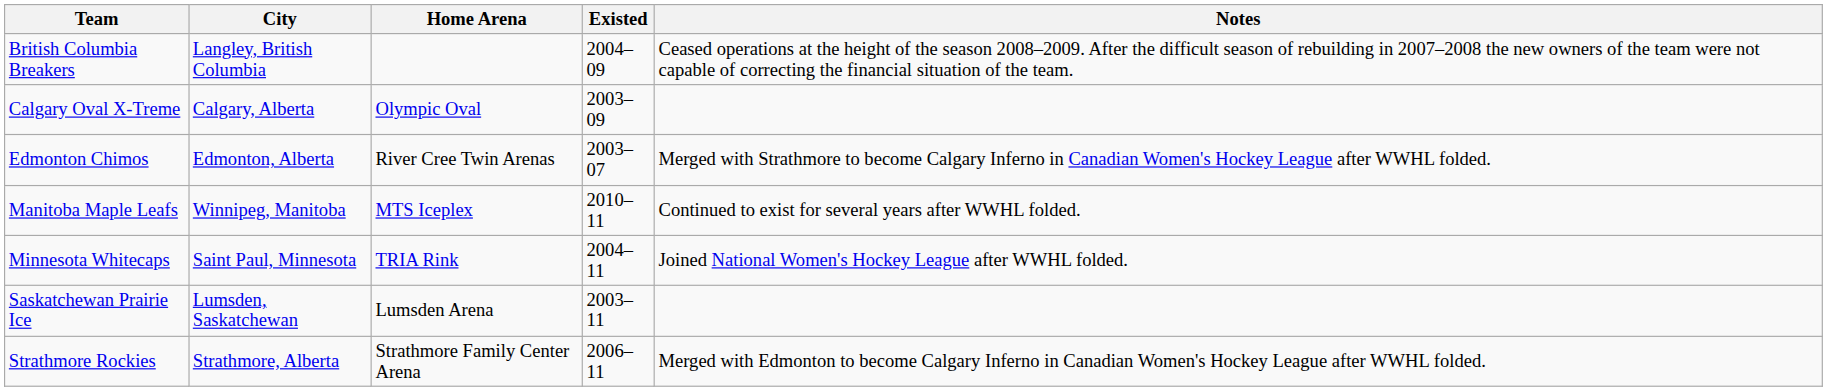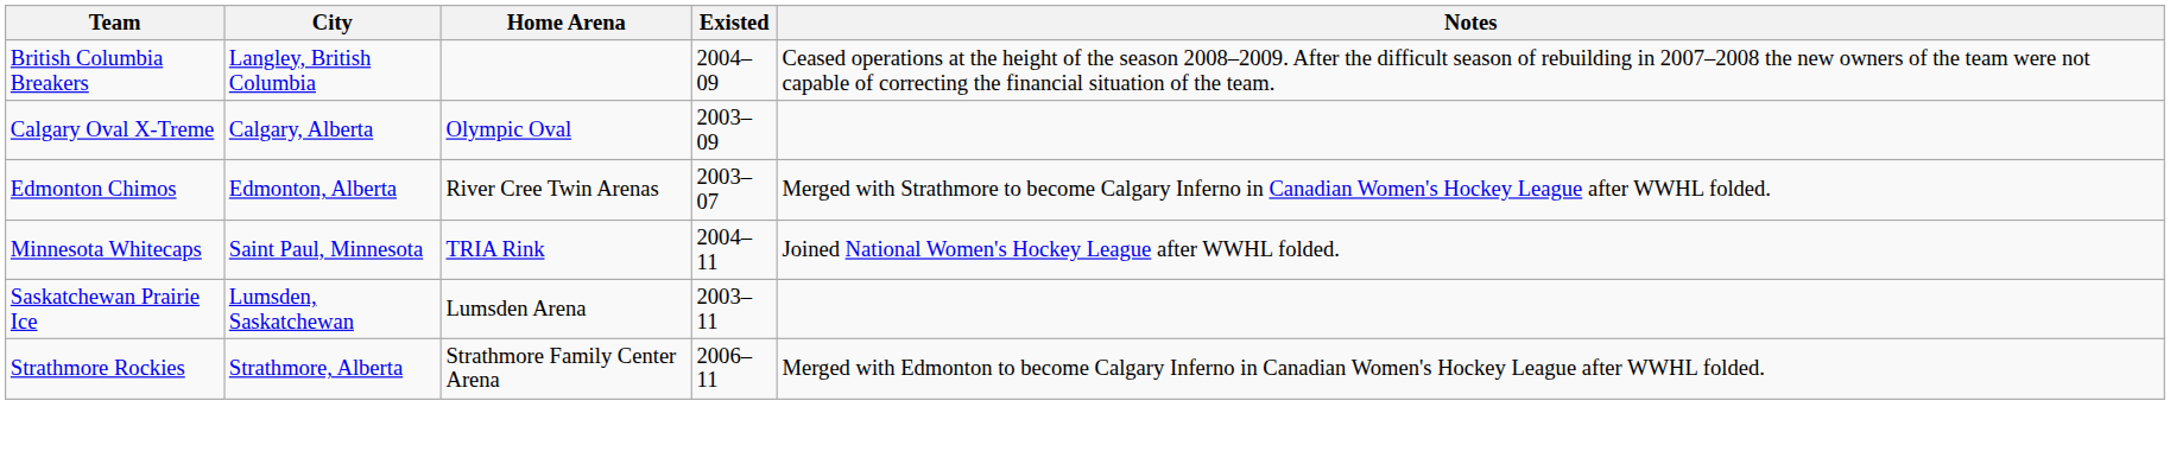- row: Manitoba Maple Leafs | Winnipeg, Manitoba | MTS Iceplex | 2010–11 | Continued to exist for several years after WWHL folded.
